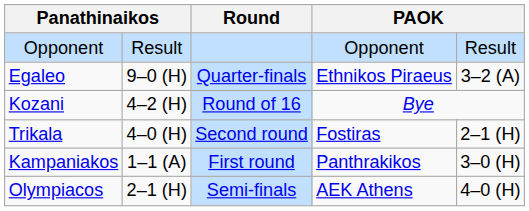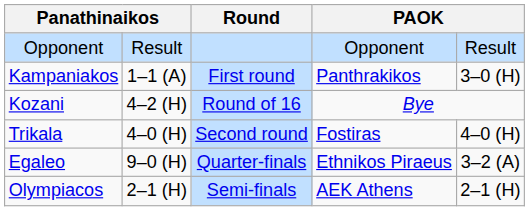rows swapped: Kampaniakos <-> Egaleo
Trikala | column 5: 2–1 (H) -> 4–0 (H)
Olympiacos | column 5: 4–0 (H) -> 2–1 (H)
